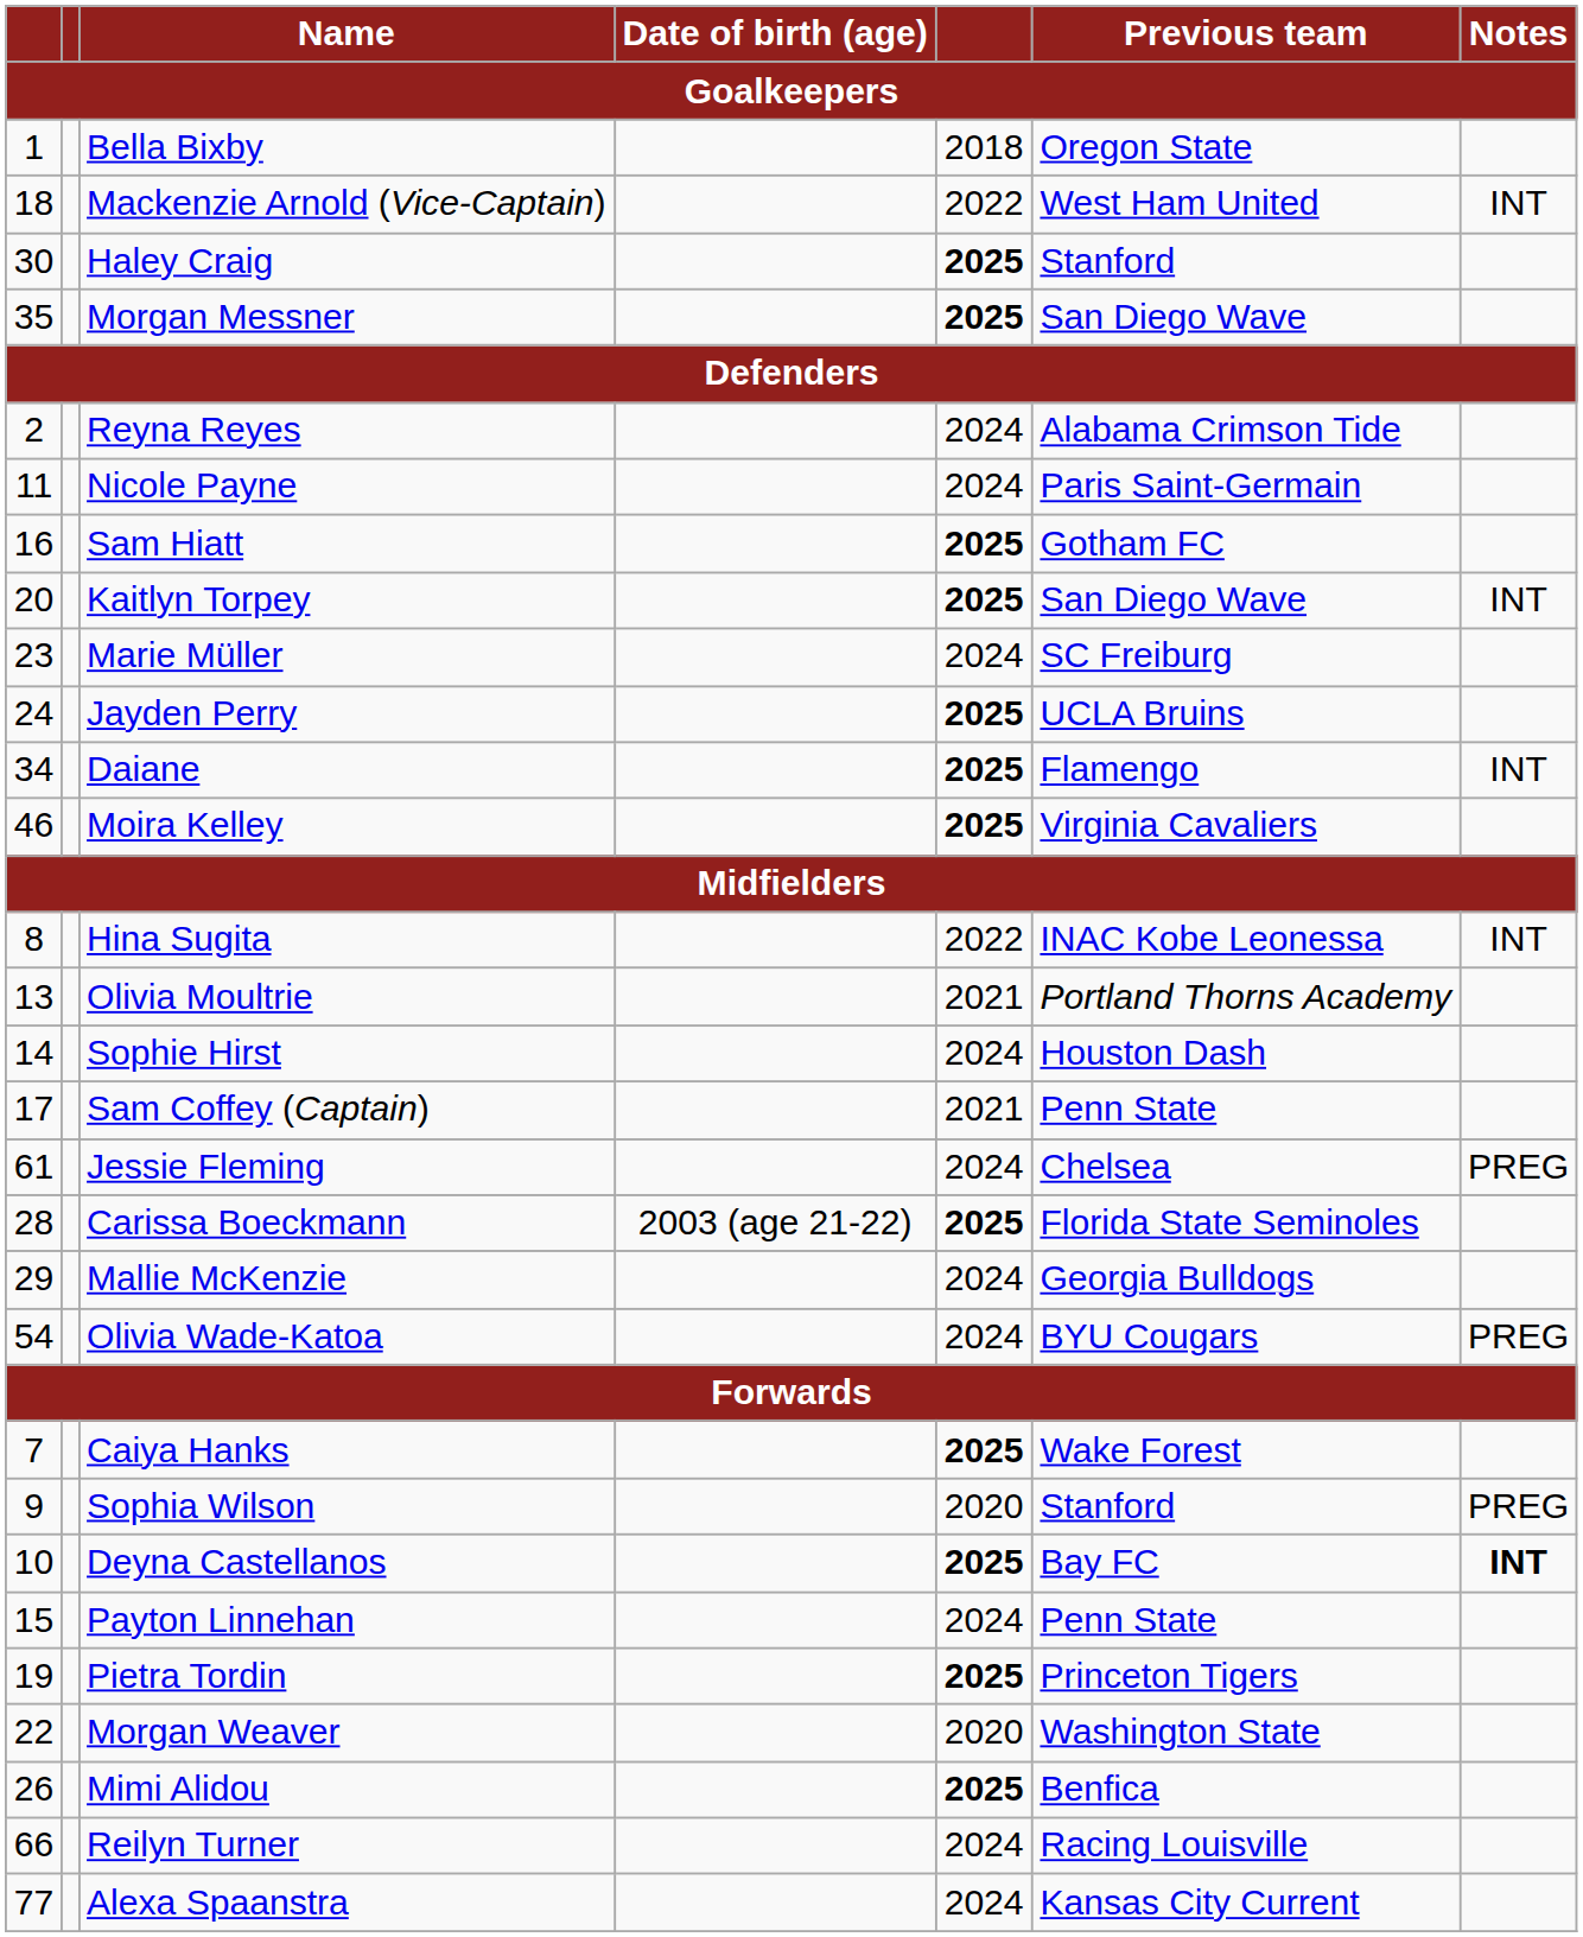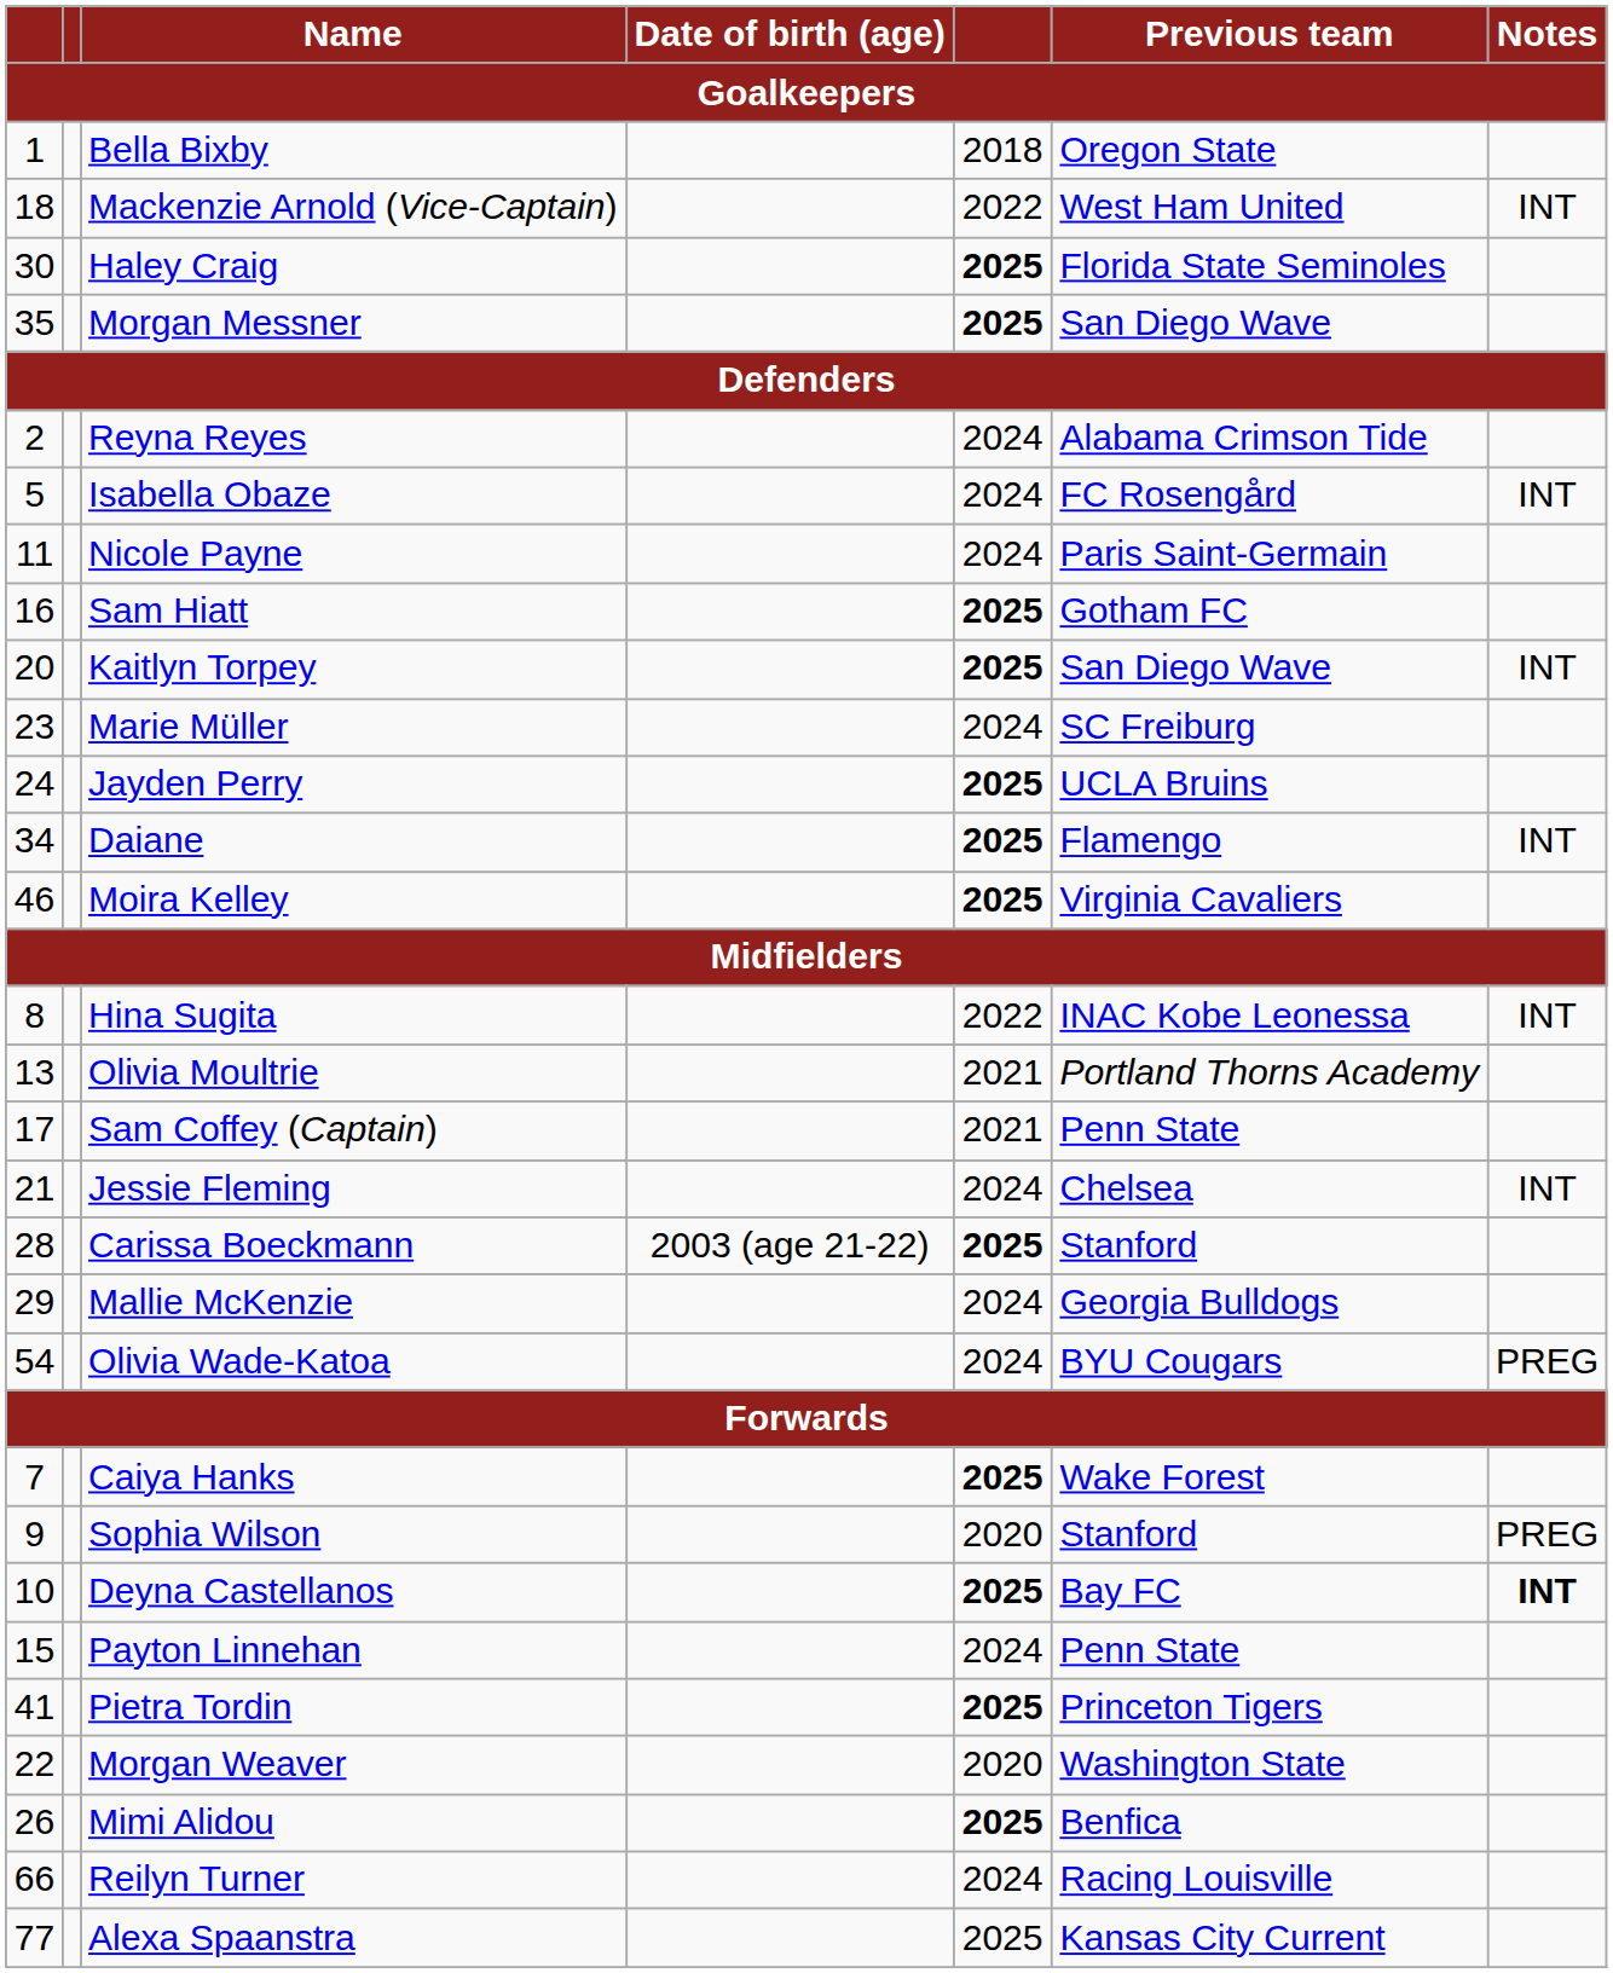Haley Craig | Previous team: Stanford -> Florida State Seminoles
+ row: 5 | Isabella Obaze | 2024 | FC Rosengård | INT
- row: 14 | Sophie Hirst | 2024 | Houston Dash
Jessie Fleming | column 1: 61 -> 21
Jessie Fleming | Notes: PREG -> INT
Carissa Boeckmann | Previous team: Florida State Seminoles -> Stanford
Pietra Tordin | column 1: 19 -> 41
Alexa Spaanstra | column 5: 2024 -> 2025
